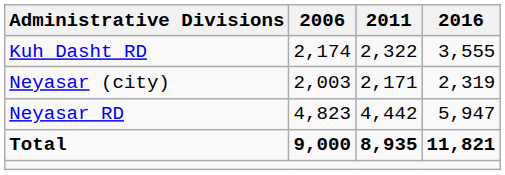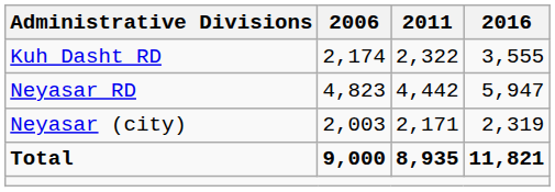rows swapped: Neyasar RD <-> Neyasar (city)
